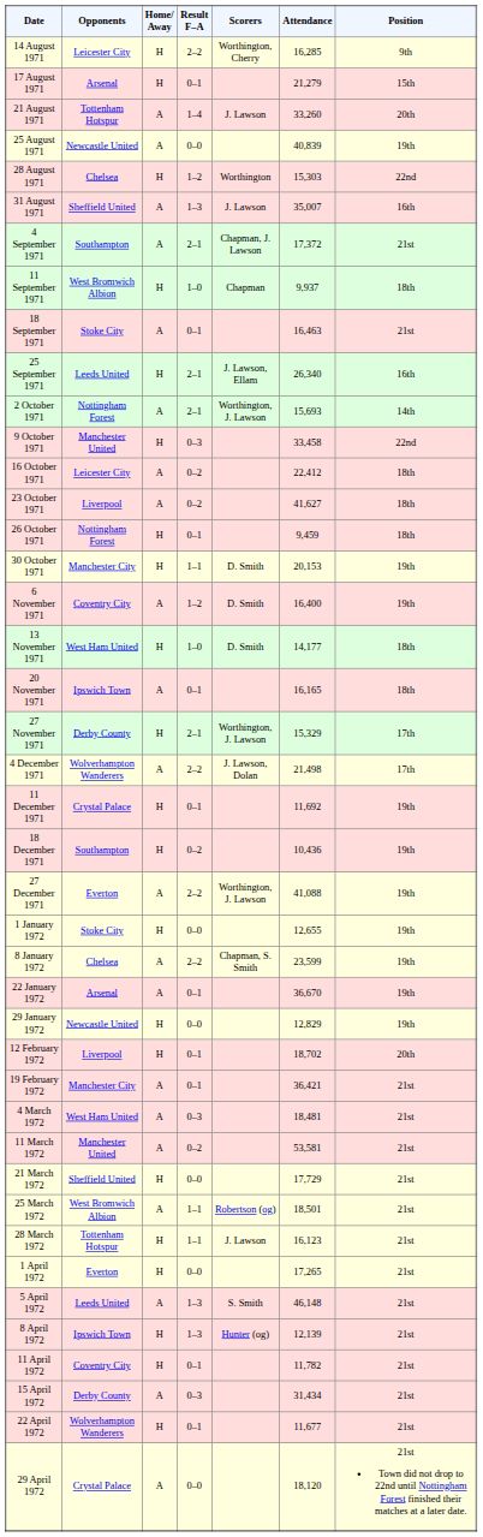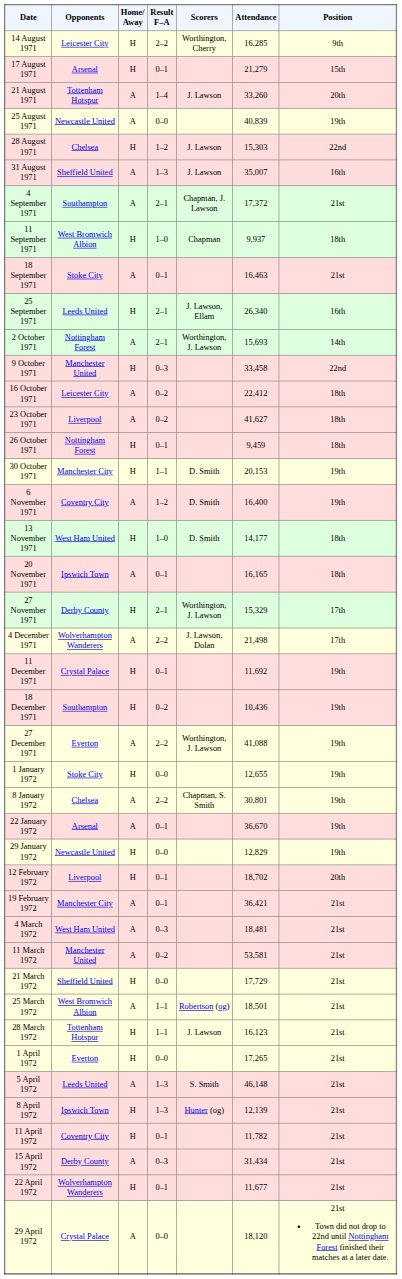28 August 1971 | Scorers: Worthington -> J. Lawson
8 January 1972 | Attendance: 23,599 -> 30,801
